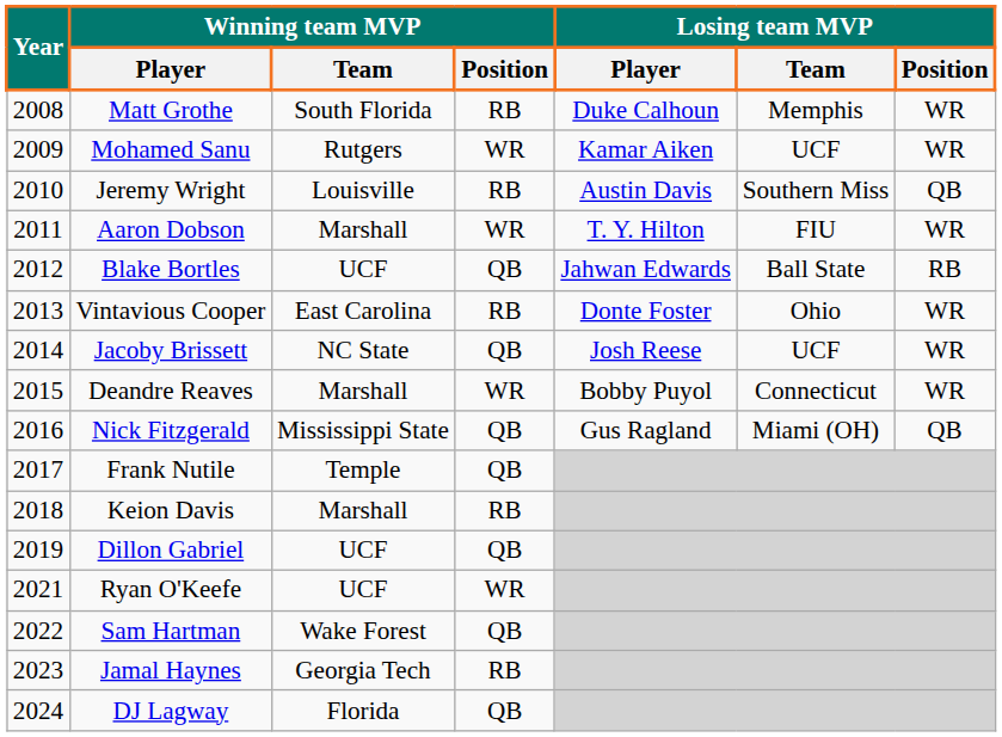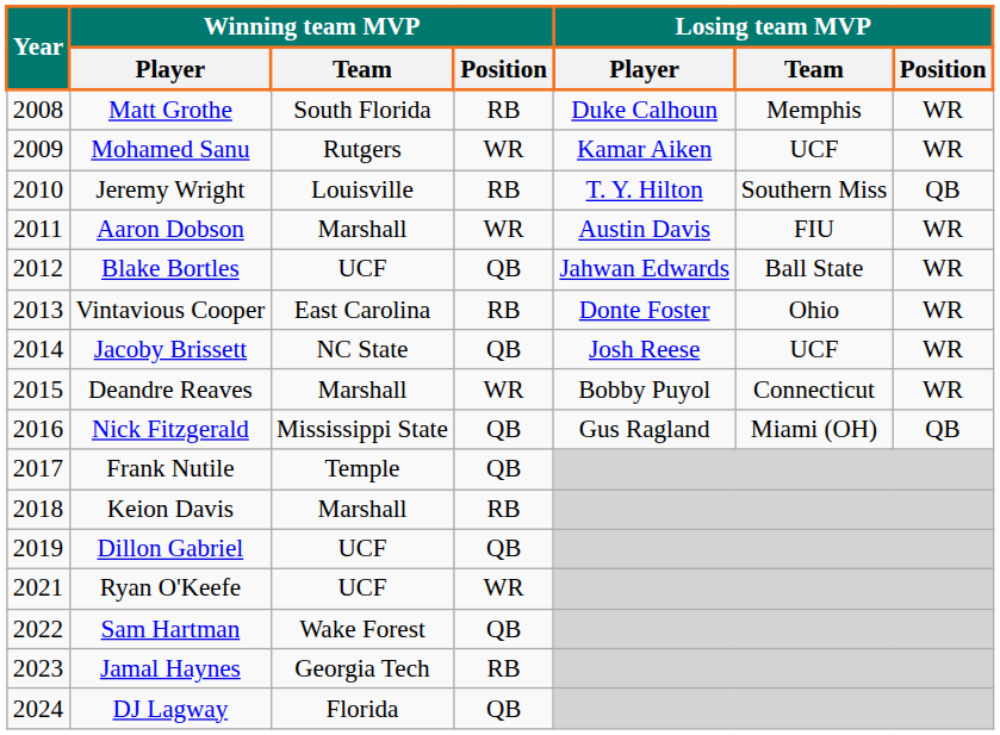Jeremy Wright | Losing team MVP / Player: Austin Davis -> T. Y. Hilton
Aaron Dobson | Losing team MVP / Player: T. Y. Hilton -> Austin Davis
Blake Bortles | Losing team MVP / Position: RB -> WR
